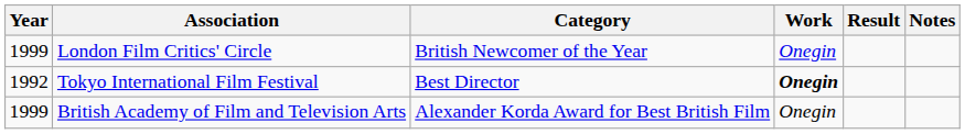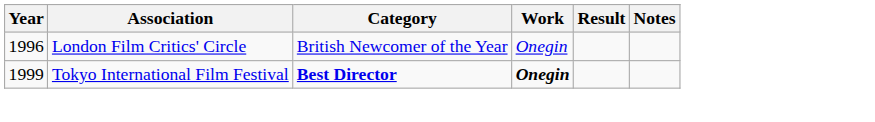London Film Critics' Circle | Year: 1999 -> 1996
Tokyo International Film Festival | Year: 1992 -> 1999
Tokyo International Film Festival | Category: normal -> bold
- row: 1999 | British Academy of Film and Television Arts | Alexander Korda Award for Best British Film | Onegin
